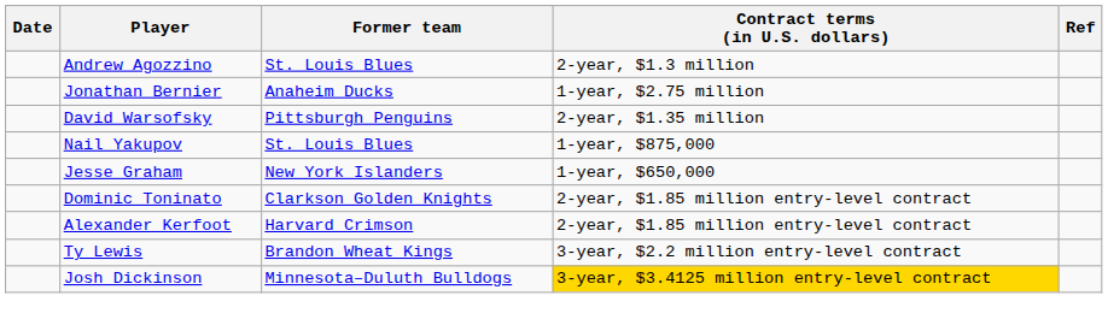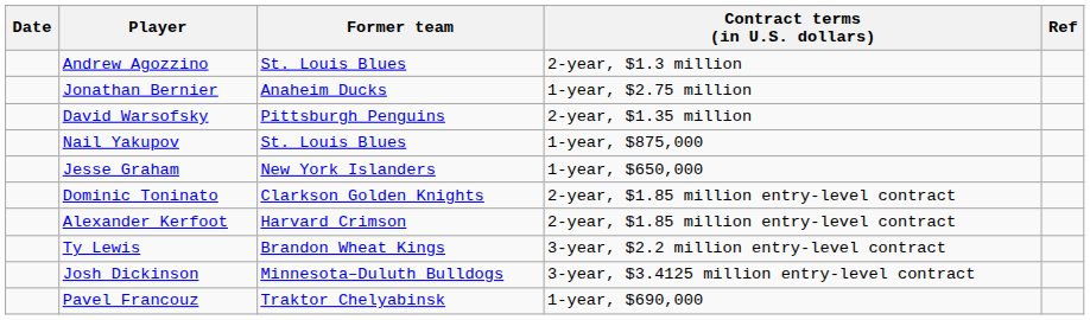Josh Dickinson | Contract terms (in U.S. dollars): gold background -> no background
+ row: Pavel Francouz | Traktor Chelyabinsk | 1-year, $690,000
